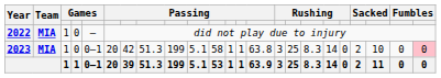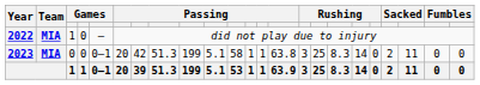2023 | column 3: 1 -> 0
2023 | column 21: 10 -> 11
2023 | column 23: pink background -> no background
